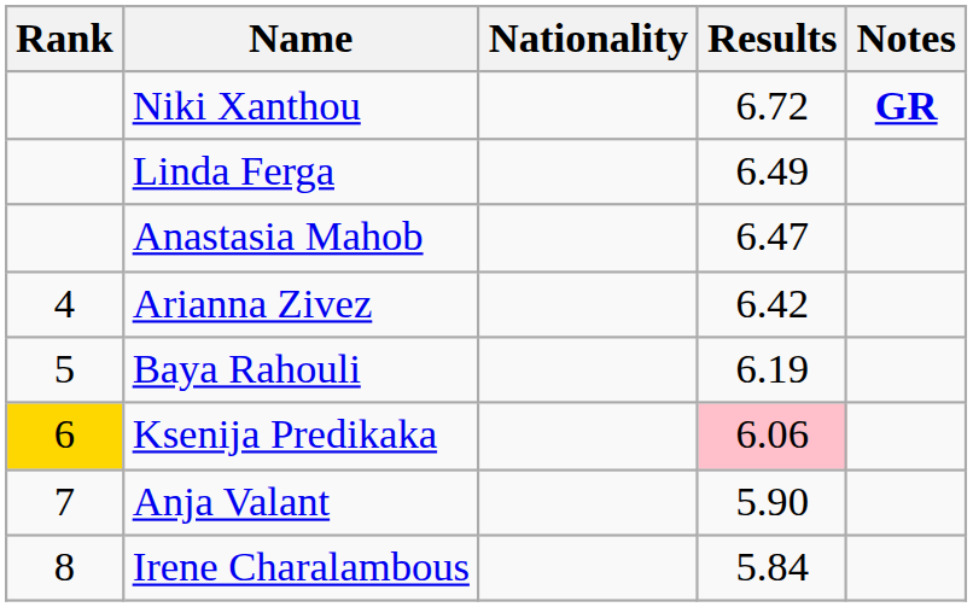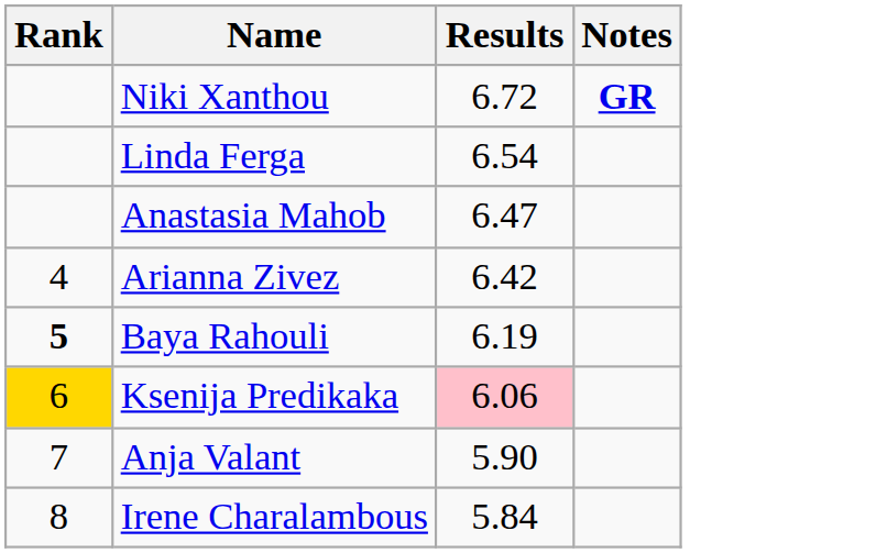- column: Nationality
Linda Ferga | Results: 6.49 -> 6.54
Baya Rahouli | Rank: normal -> bold
